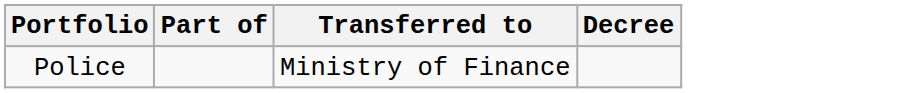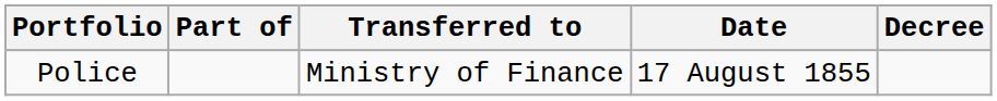+ column: Date | 17 August 1855
